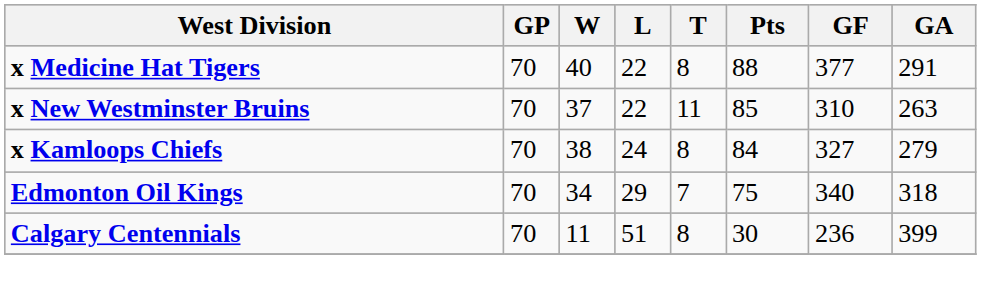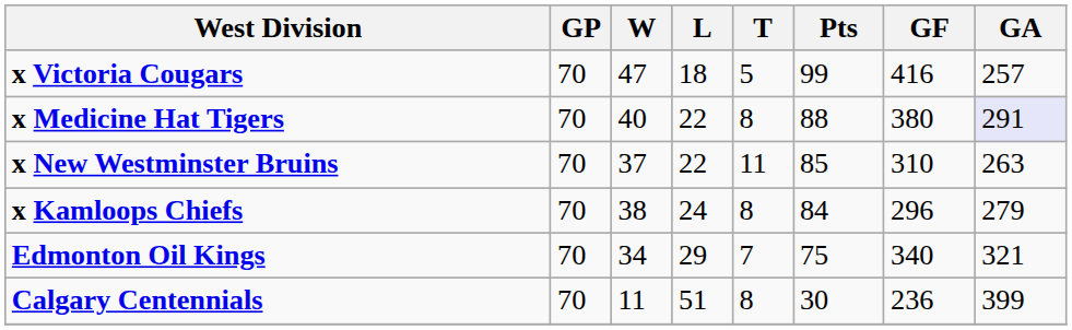+ row: x Victoria Cougars | 70 | 47 | 18 | 5 | 99 | 416 | 257
x Medicine Hat Tigers | GF: 377 -> 380
x Medicine Hat Tigers | GA: no background -> lavender background
x Kamloops Chiefs | GF: 327 -> 296
Edmonton Oil Kings | GA: 318 -> 321
